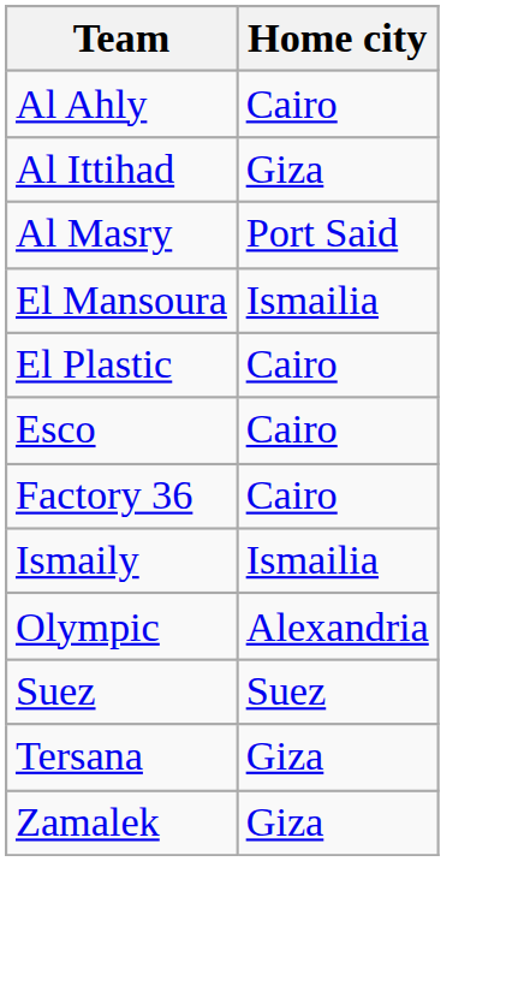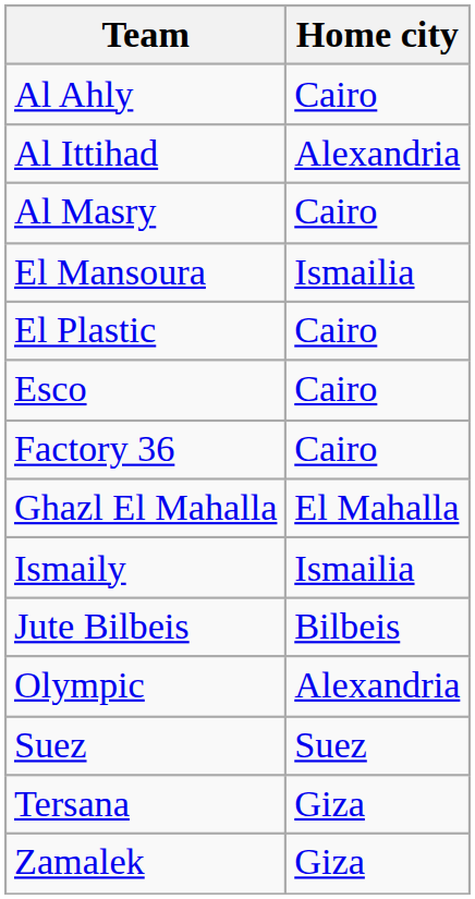Al Ittihad | Home city: Giza -> Alexandria
Al Masry | Home city: Port Said -> Cairo
+ row: Ghazl El Mahalla | El Mahalla
+ row: Jute Bilbeis | Bilbeis
